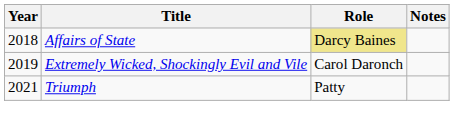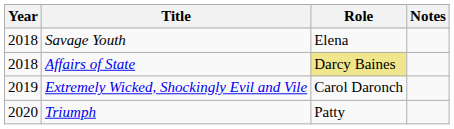+ row: 2018 | Savage Youth | Elena
Triumph | Year: 2021 -> 2020
